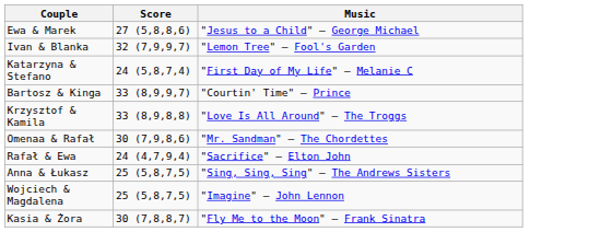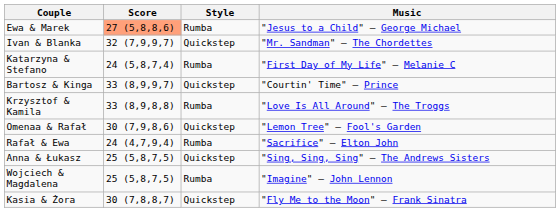+ column: Style | Rumba | Quickstep | Rumba | Quickstep | Rumba | Quickstep | Rumba | Quickstep | Rumba | Quickstep
Ewa & Marek | Score: no background -> lightsalmon background
Ivan & Blanka | Music: "Lemon Tree" — Fool's Garden -> "Mr. Sandman" — The Chordettes
Omenaa & Rafał | Music: "Mr. Sandman" — The Chordettes -> "Lemon Tree" — Fool's Garden
